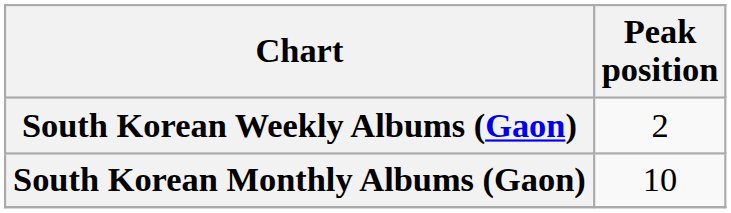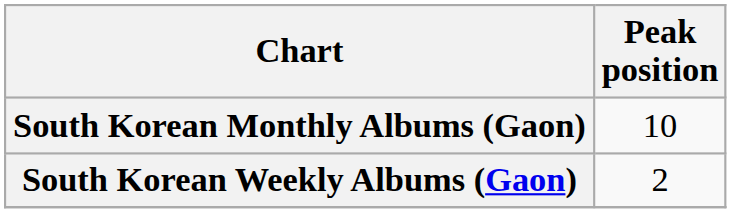rows swapped: South Korean Weekly Albums (Gaon) <-> South Korean Monthly Albums (Gaon)
